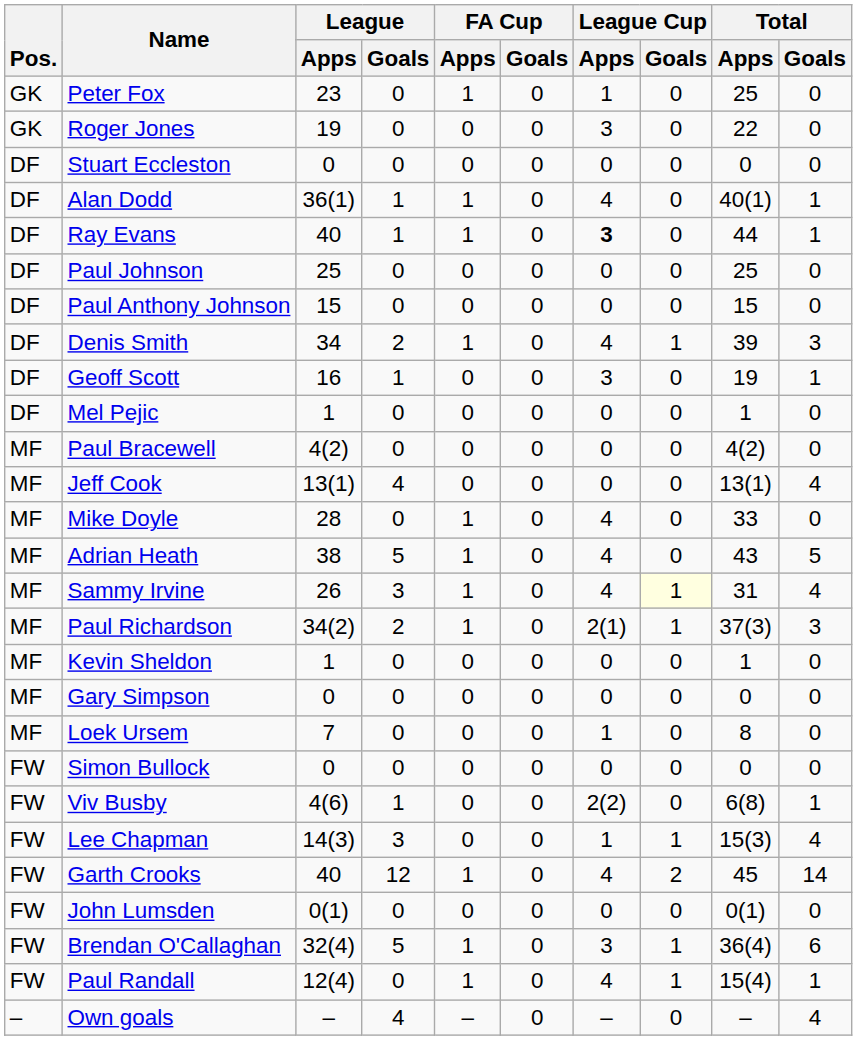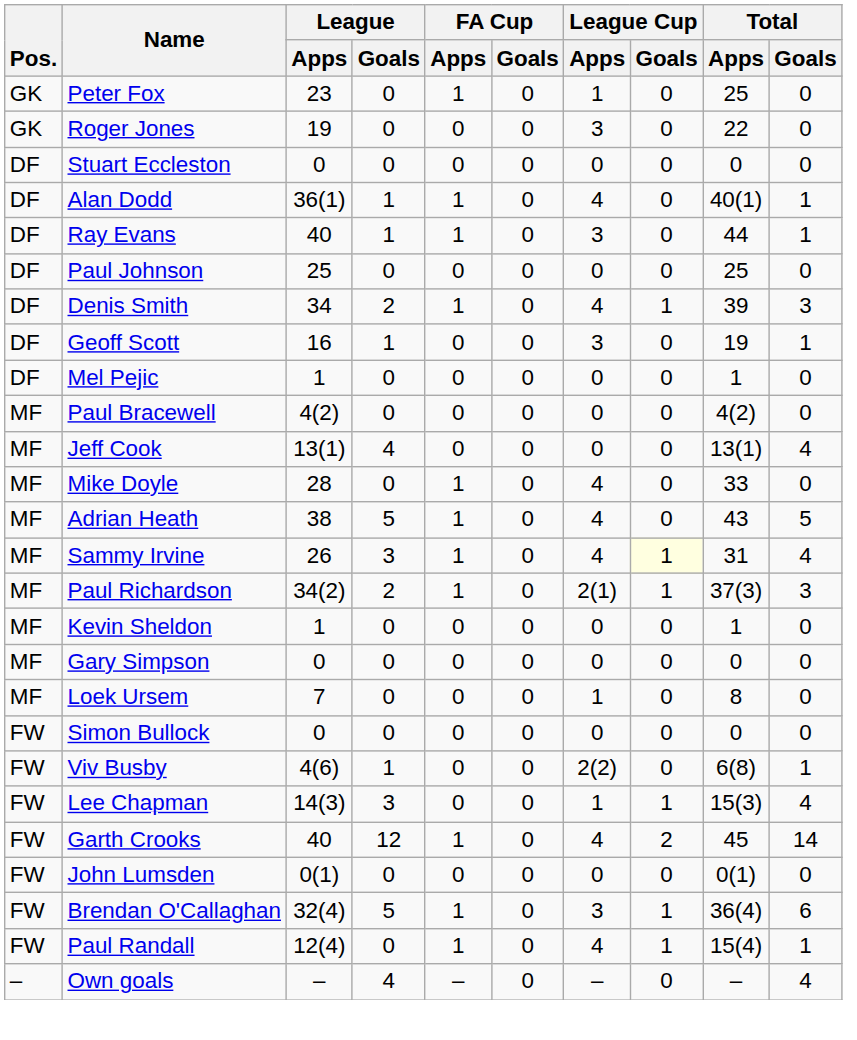Ray Evans | League Cup / Apps: bold -> normal
- row: DF | Paul Anthony Johnson | 15 | 0 | 0 | 0 | 0 | 0 | 15 | 0
